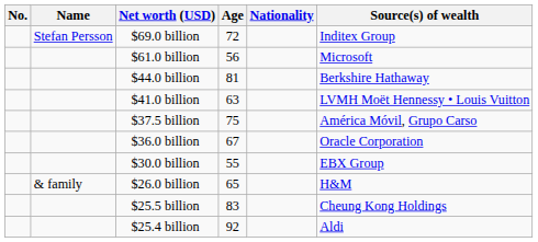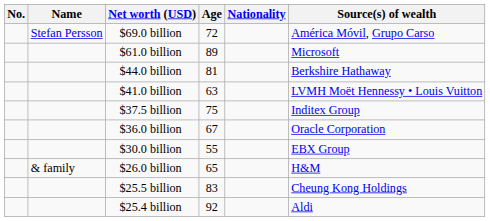$69.0 billion | Source(s) of wealth: Inditex Group -> América Móvil, Grupo Carso
$61.0 billion | Age: 56 -> 89
$37.5 billion | Source(s) of wealth: América Móvil, Grupo Carso -> Inditex Group
